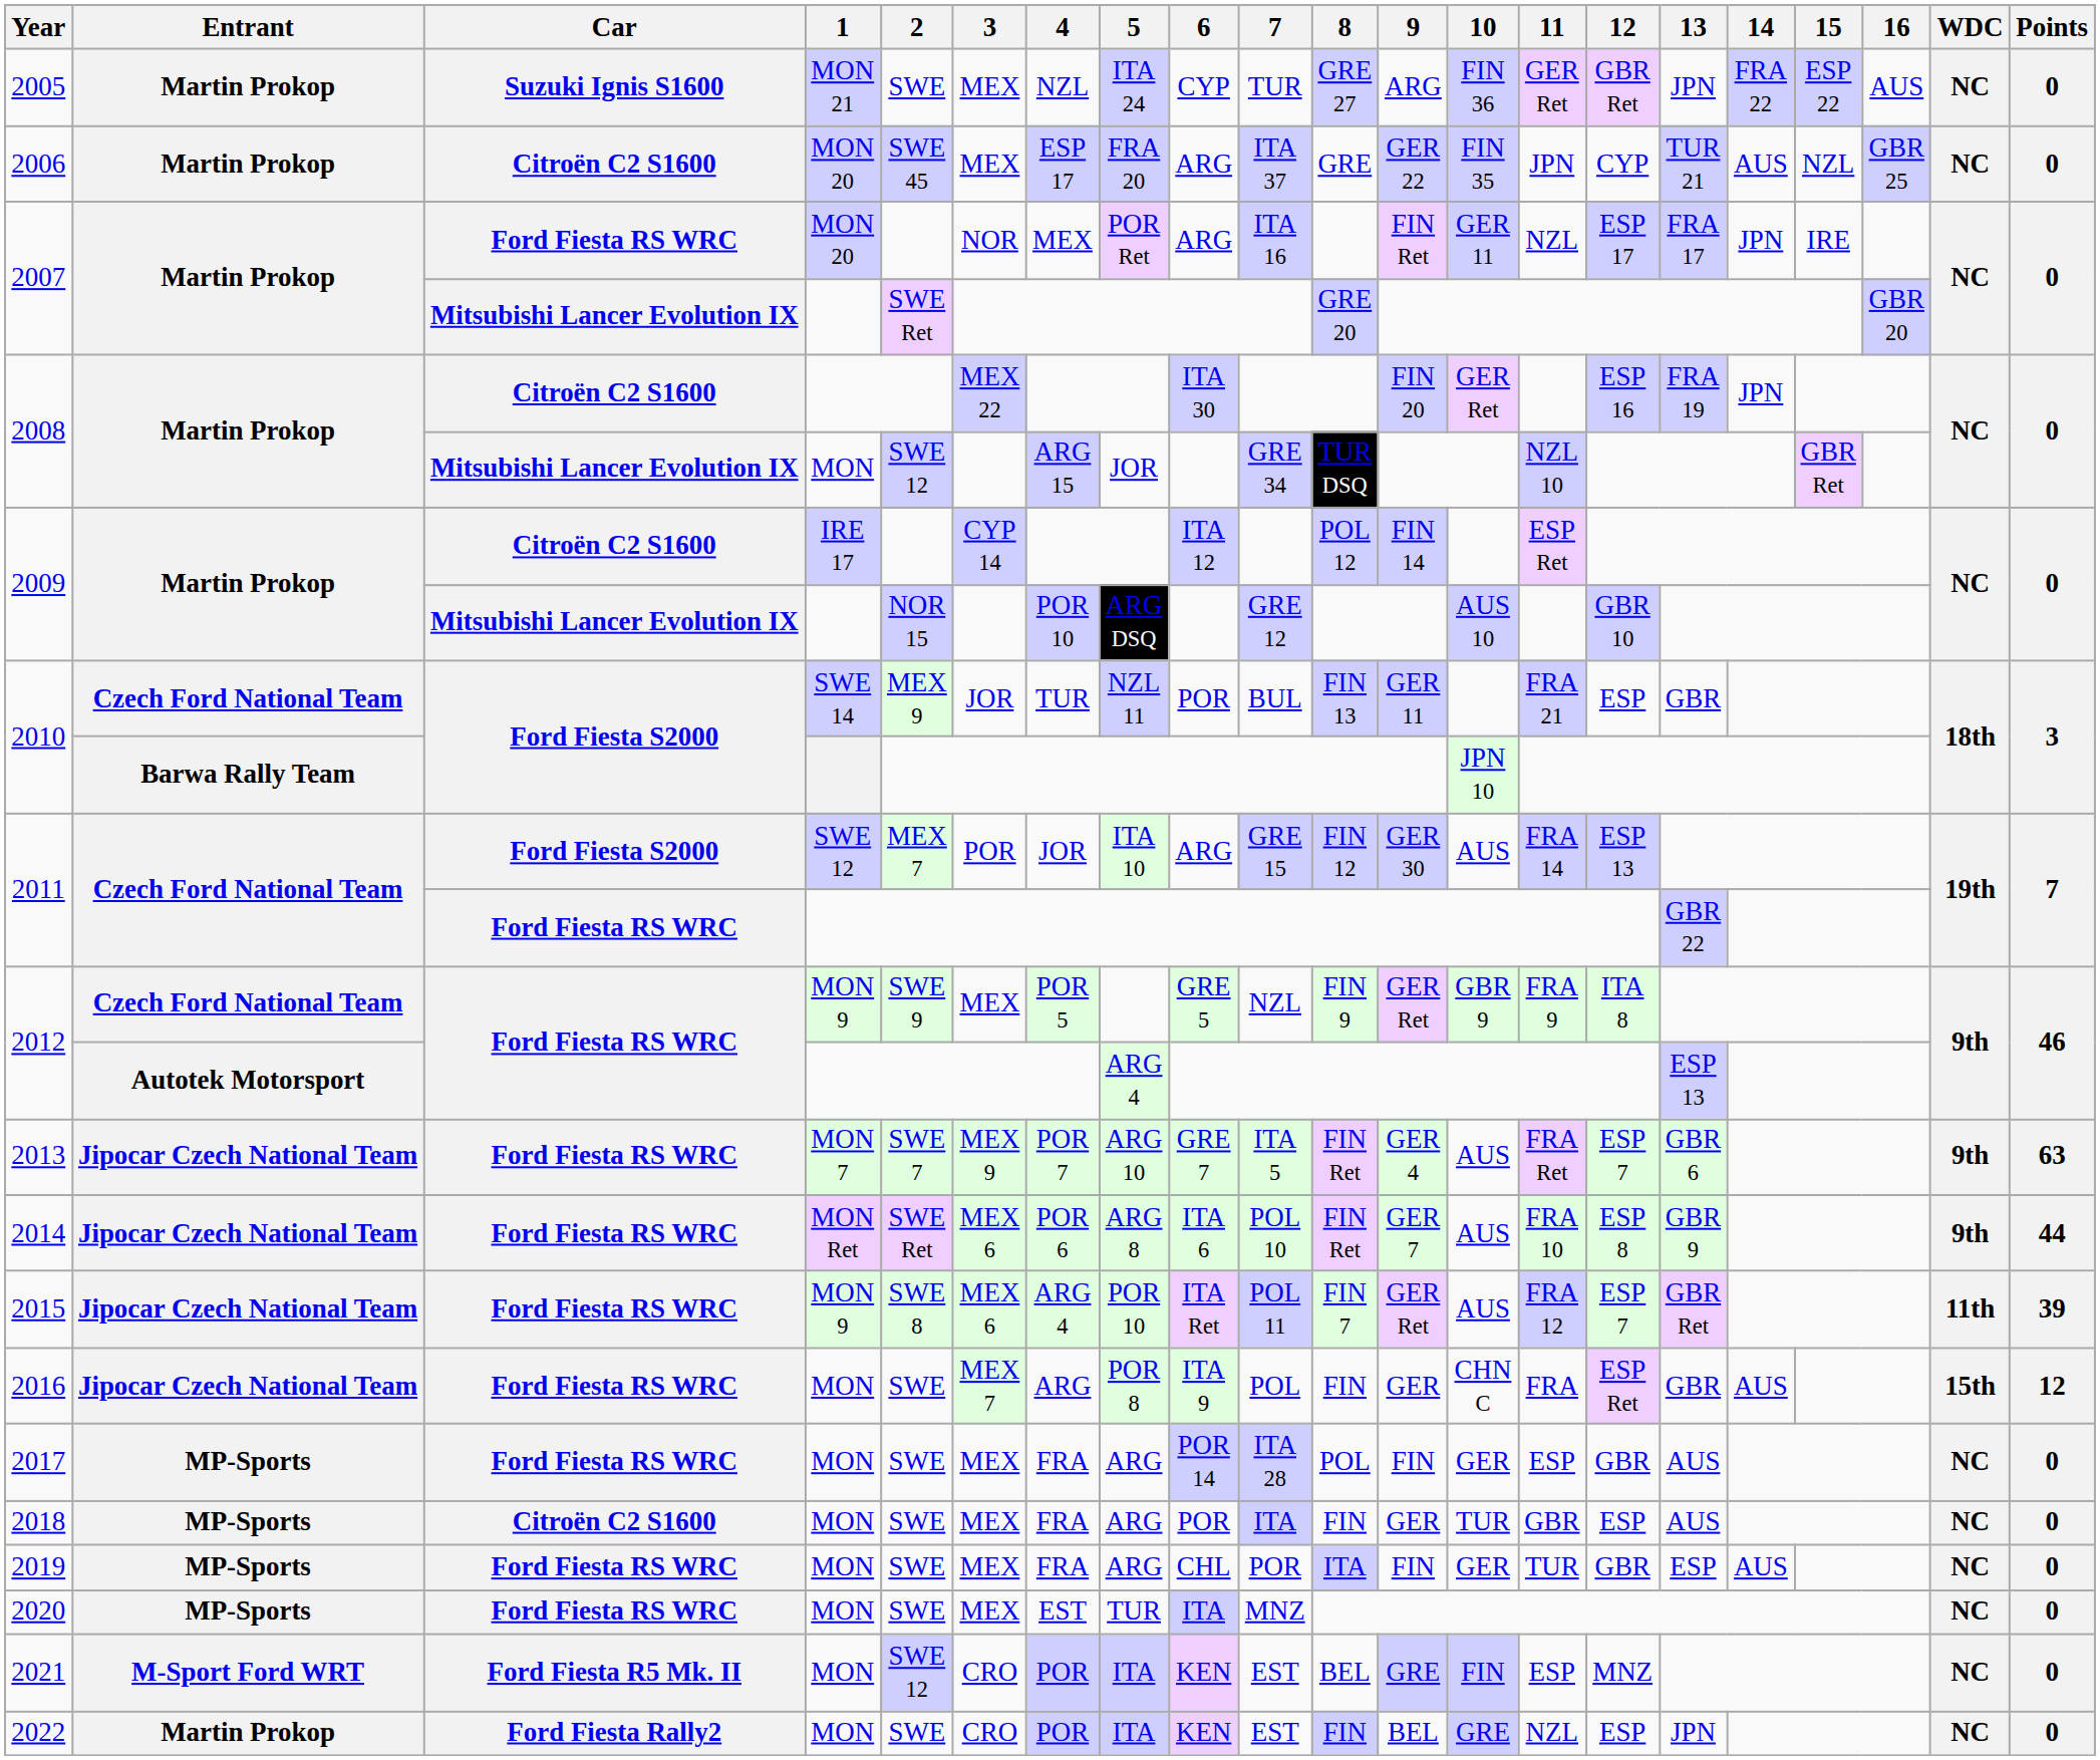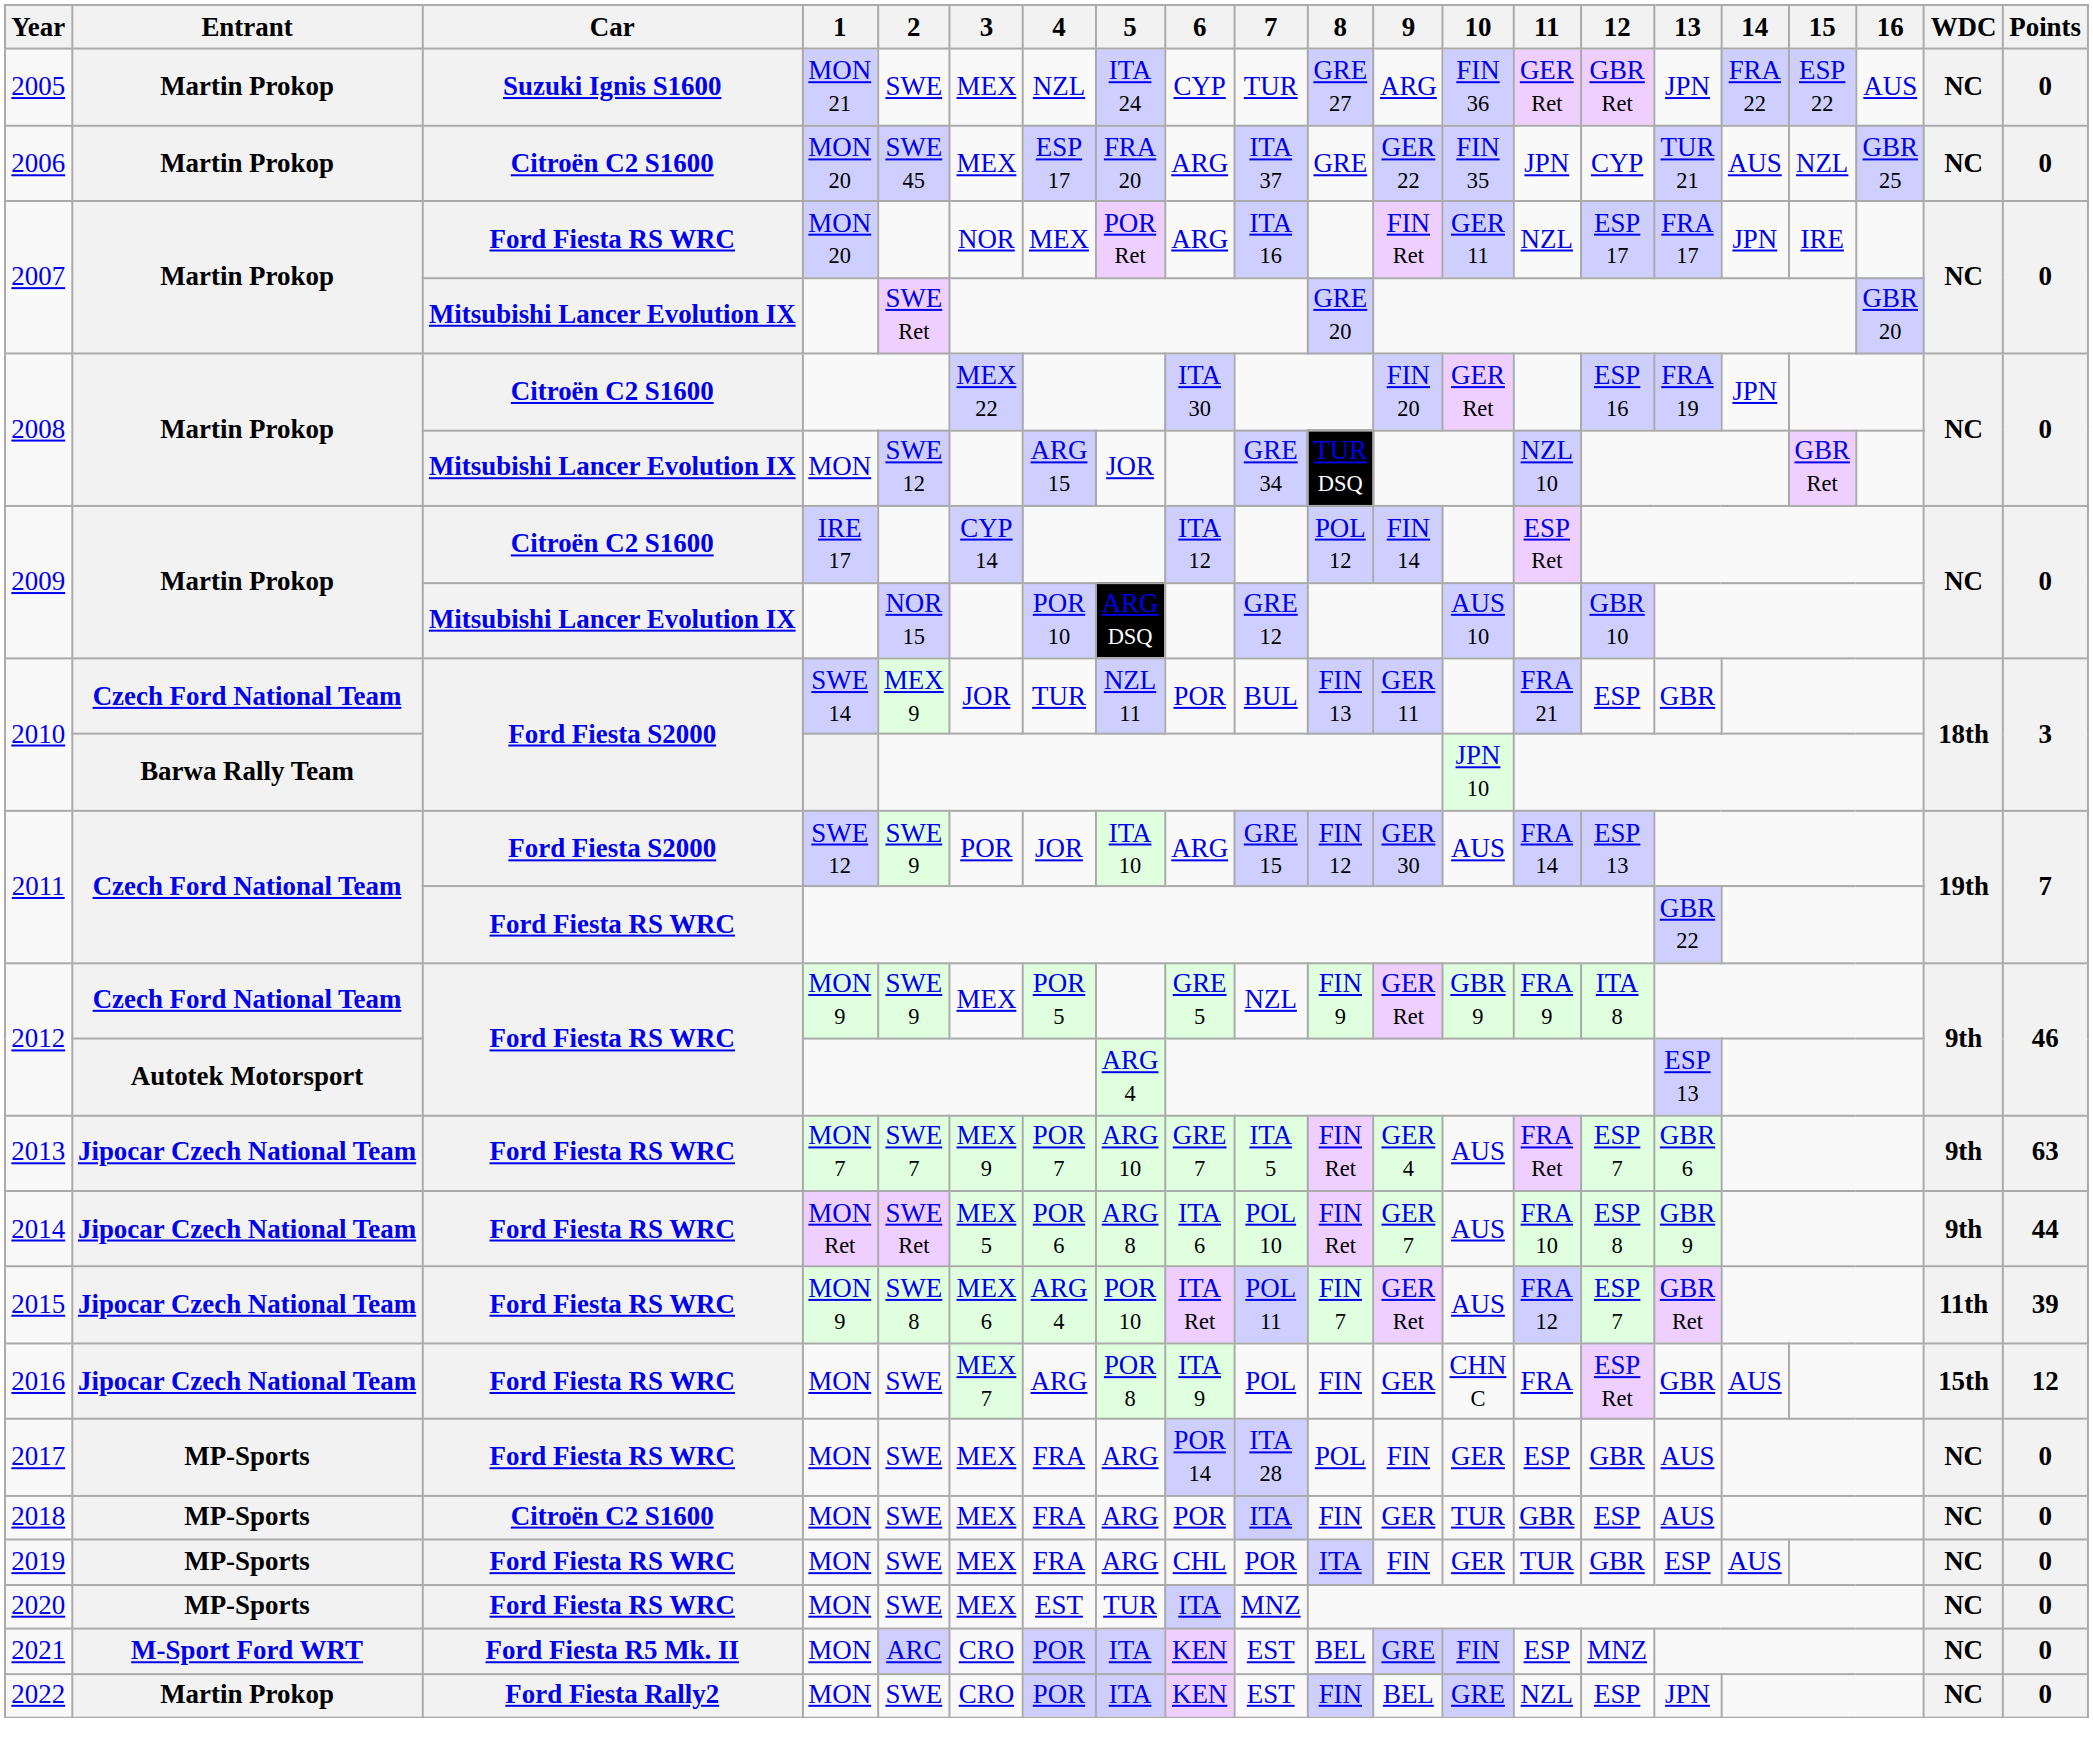2011 / SWE 12 | 2: MEX 7 -> SWE 9
2014 | 3: MEX 6 -> MEX 5
2021 | 2: SWE 12 -> ARC
